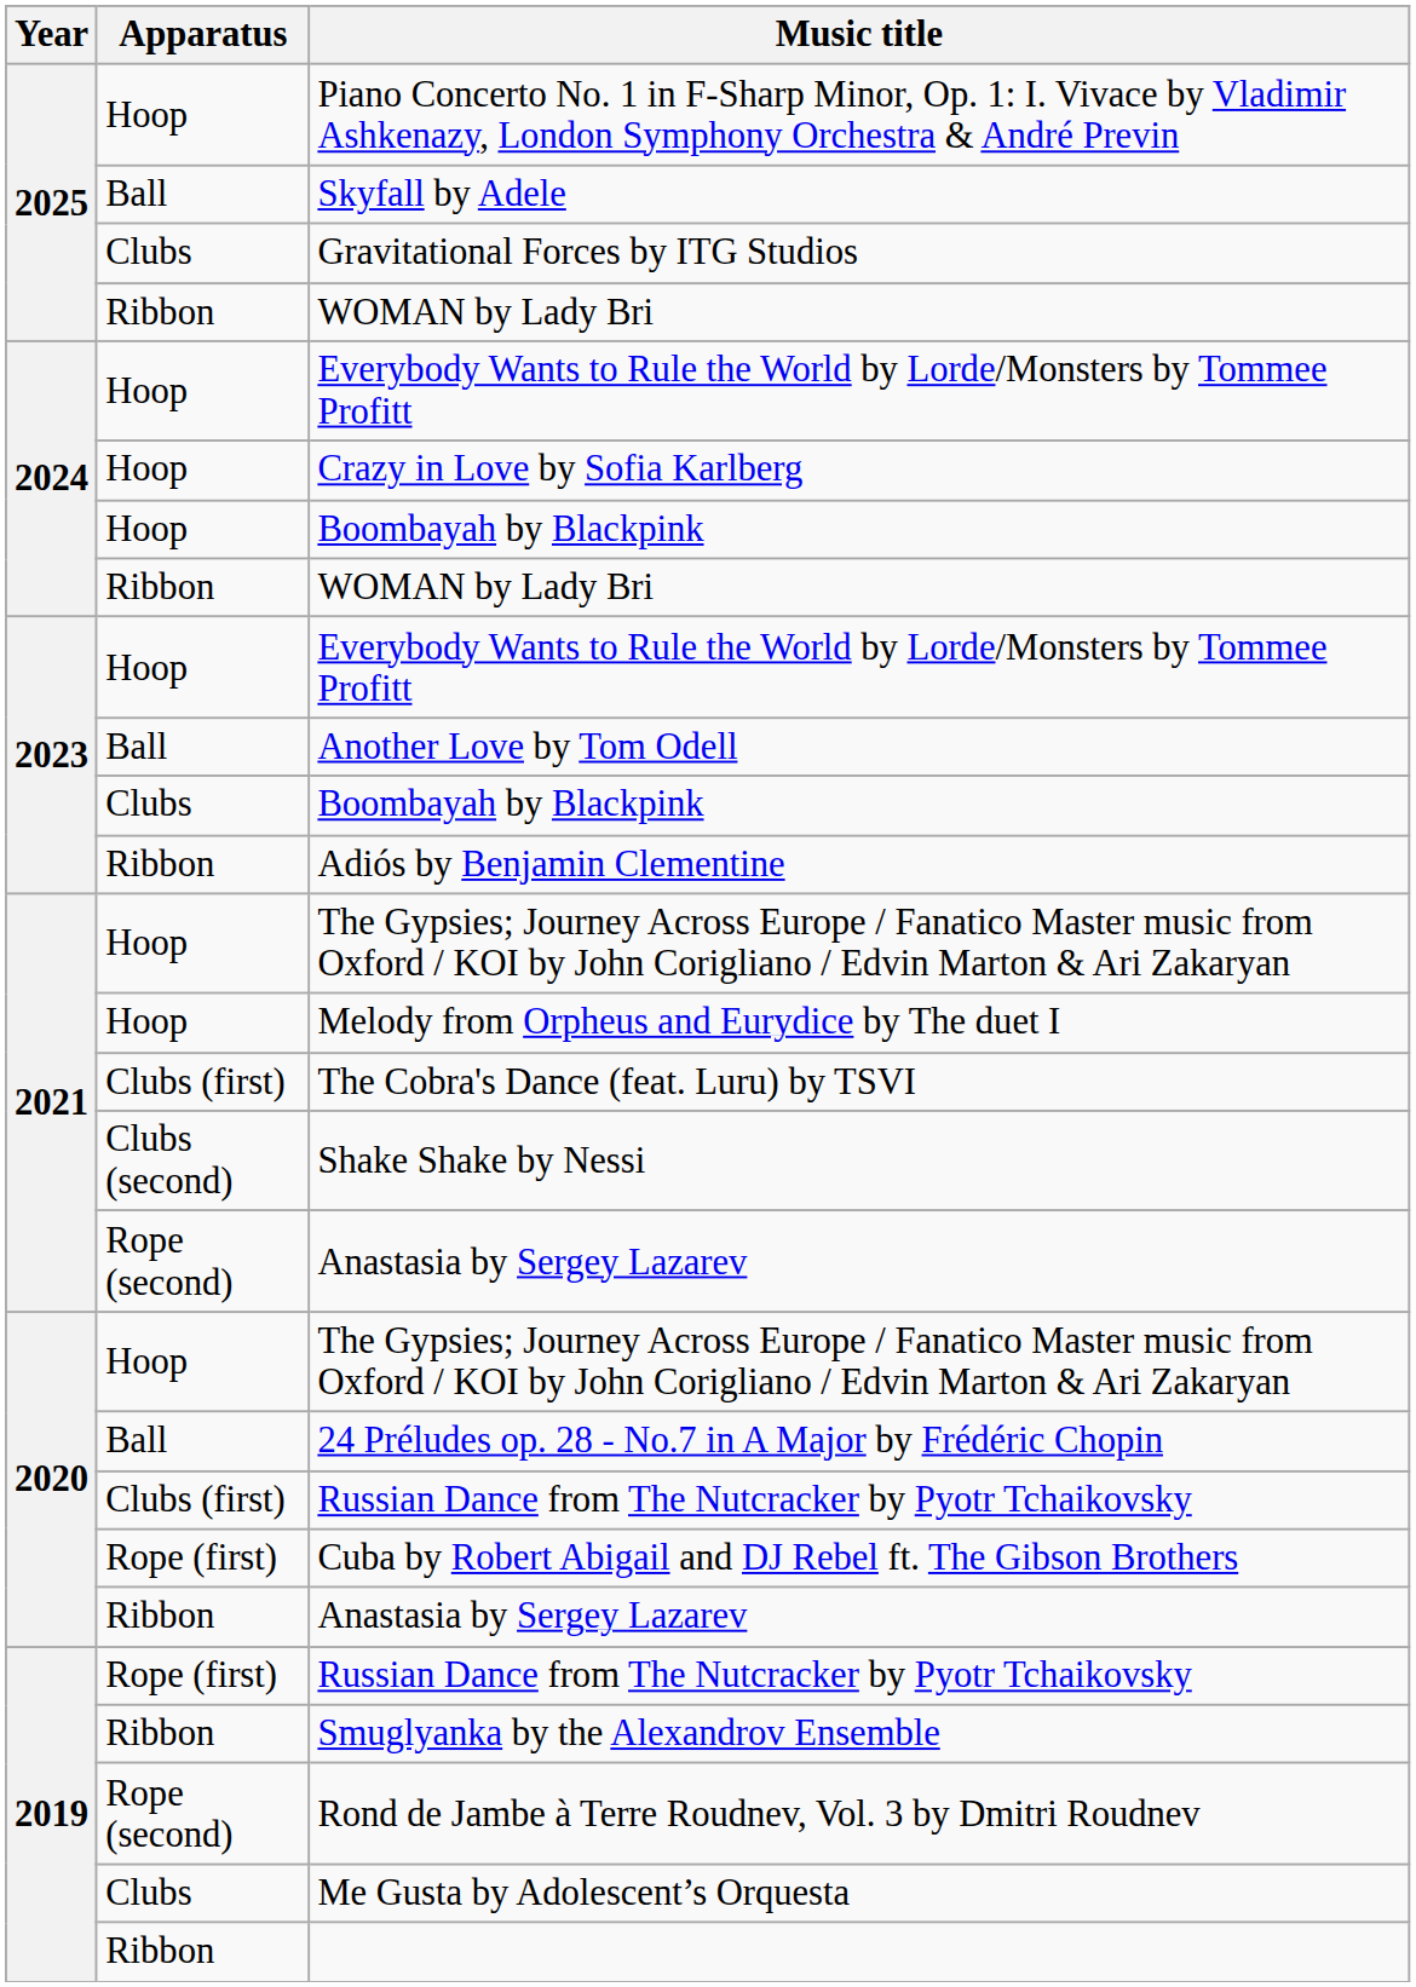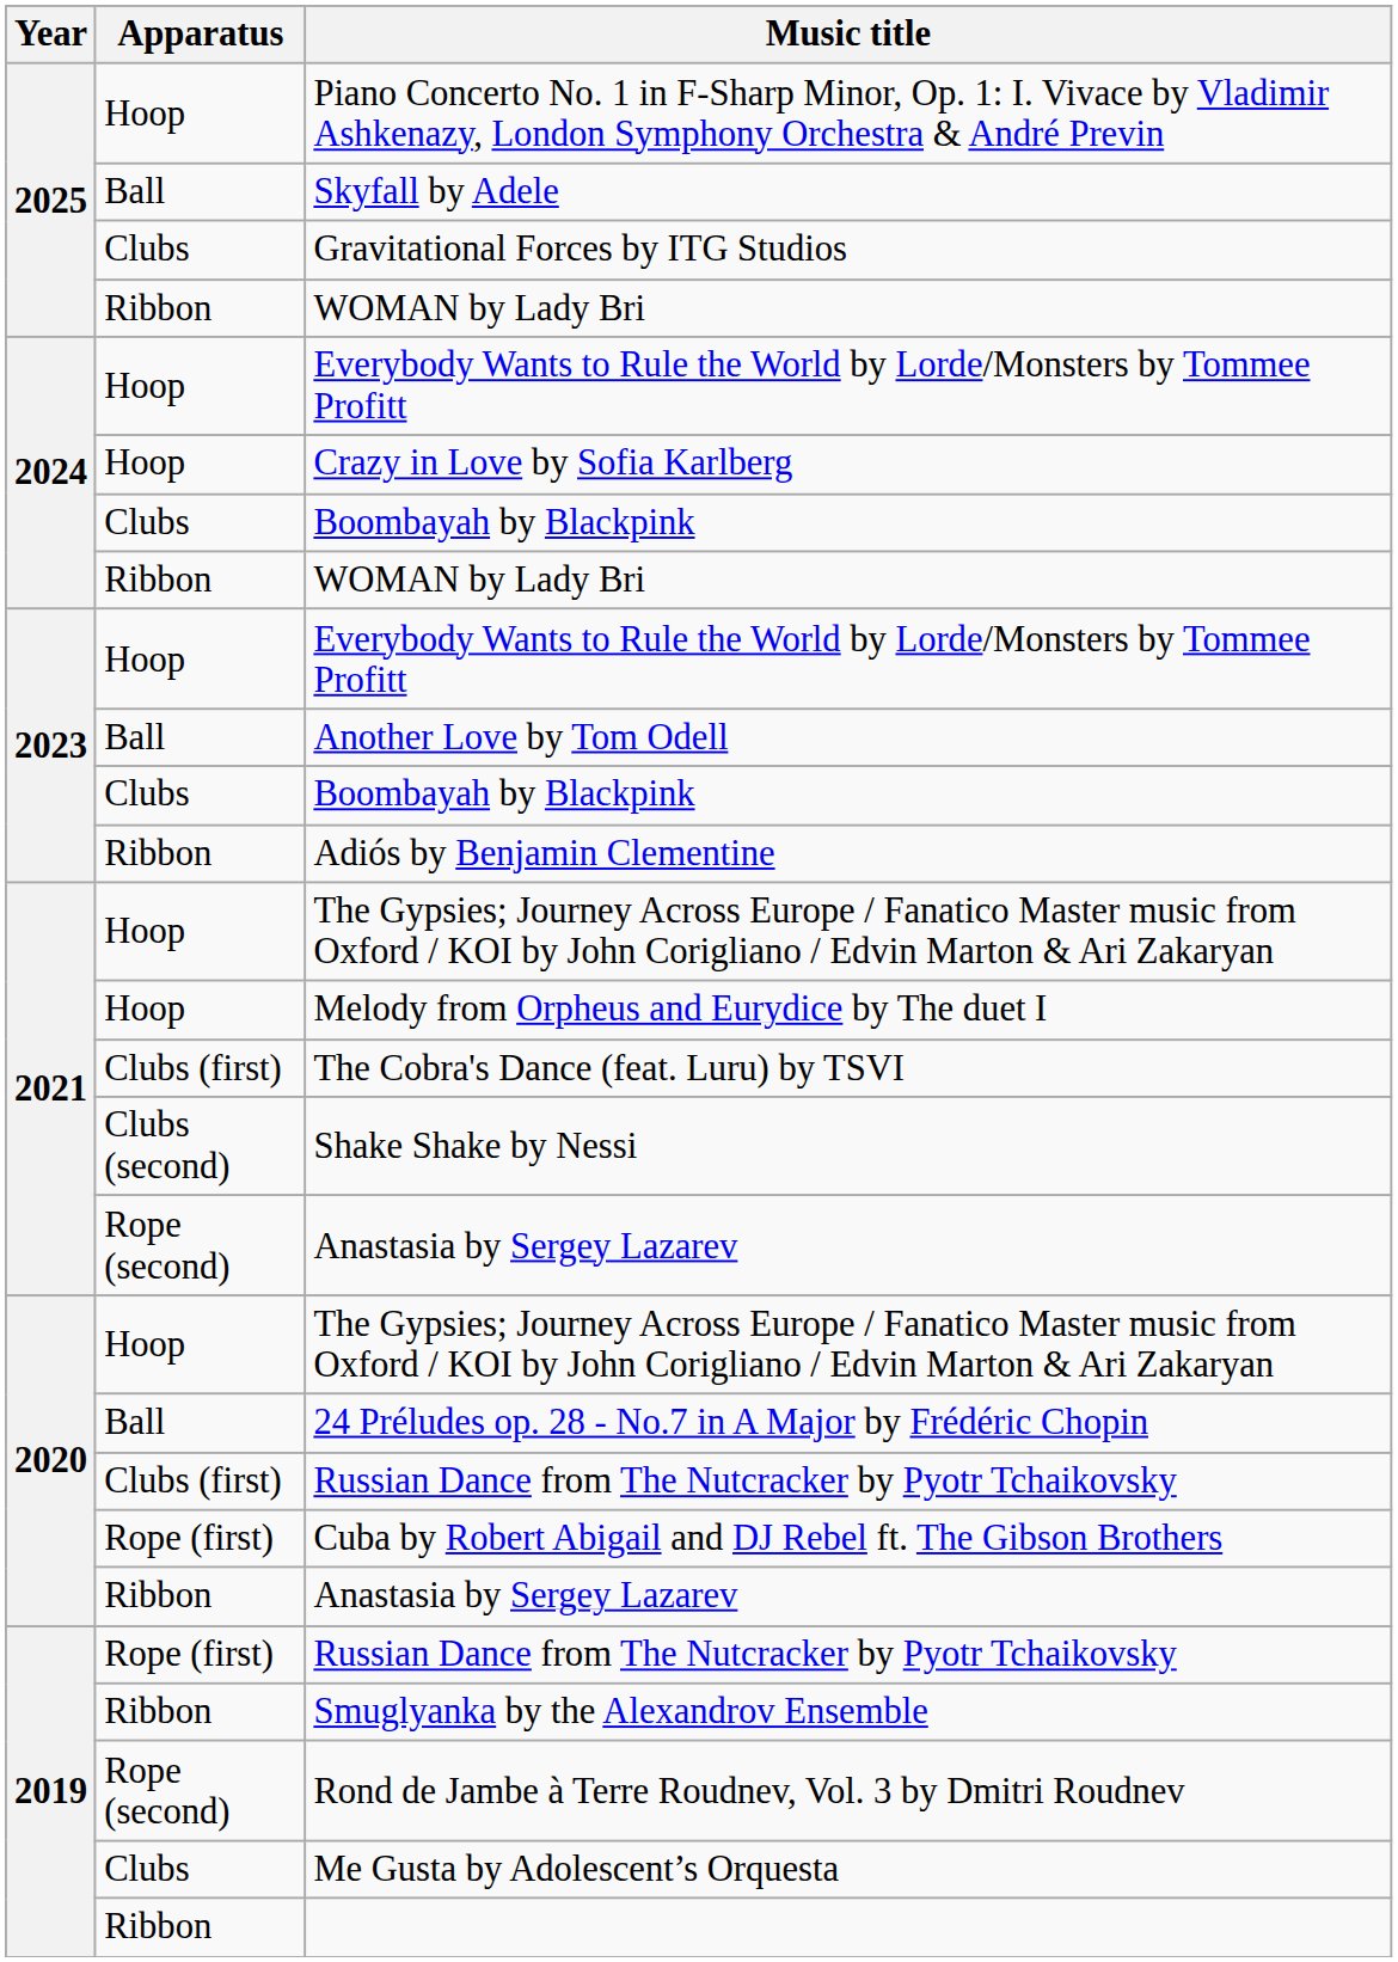2024 / Boombayah by Blackpink | Apparatus: Hoop -> Clubs
